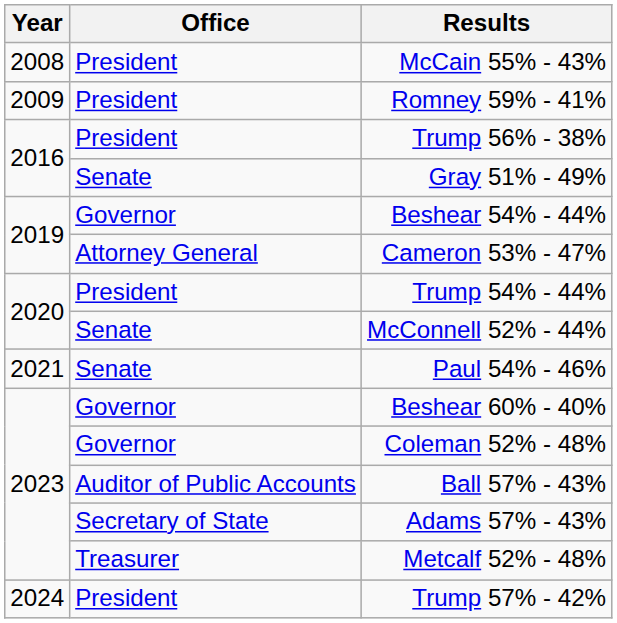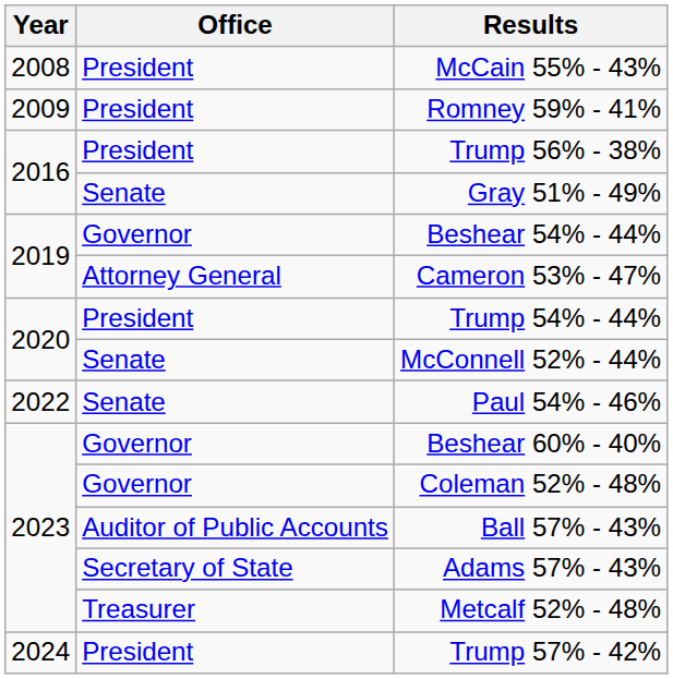Paul 54% - 46% | Year: 2021 -> 2022
